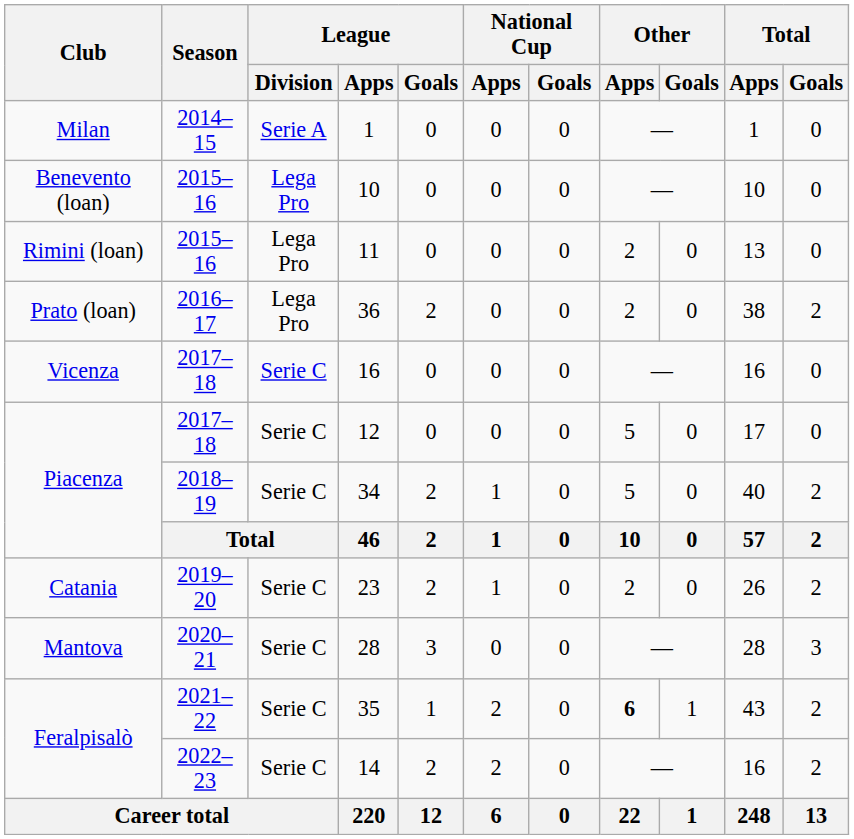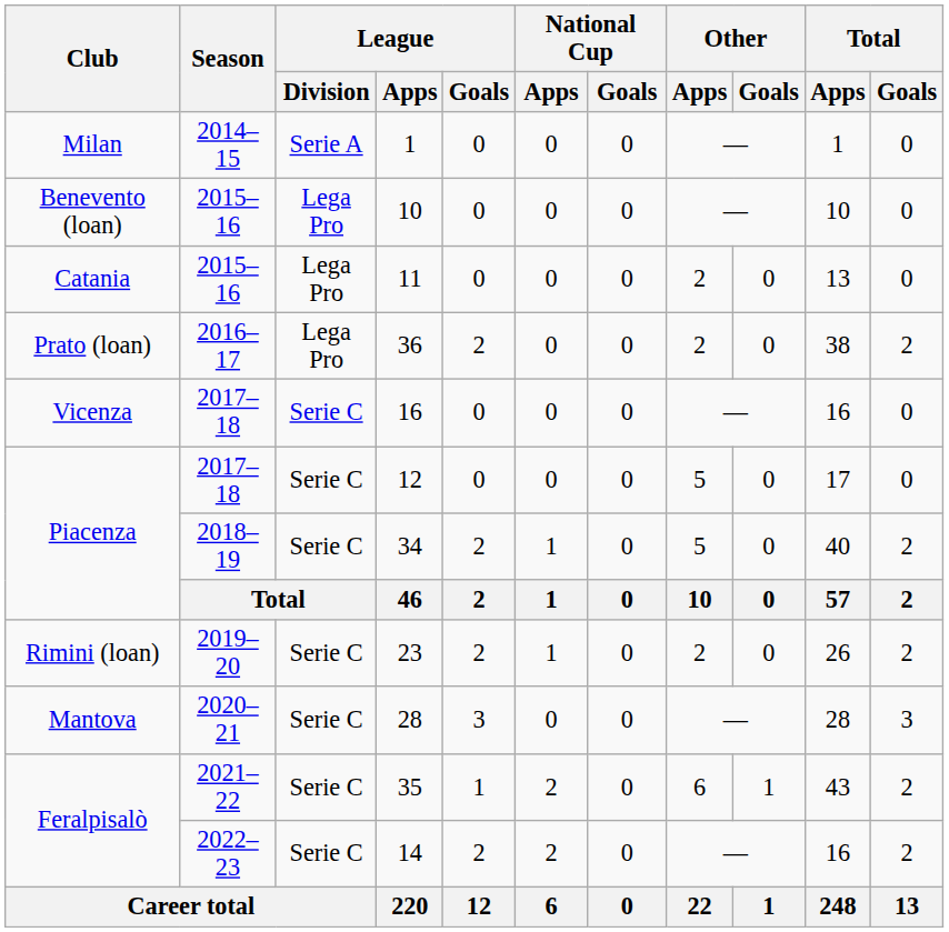11 | Club: Rimini (loan) -> Catania
23 | Club: Catania -> Rimini (loan)
35 | Other / Apps: bold -> normal
